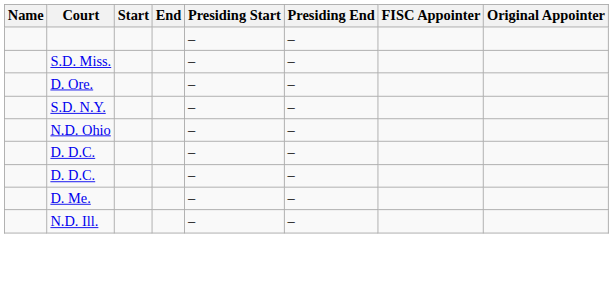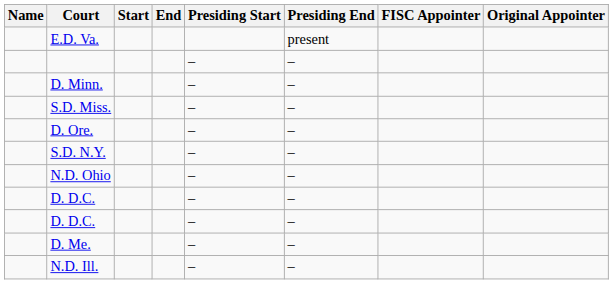+ row: E.D. Va. | present
+ row: D. Minn. | – | –
